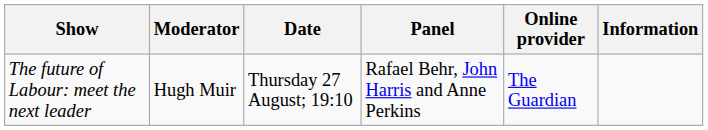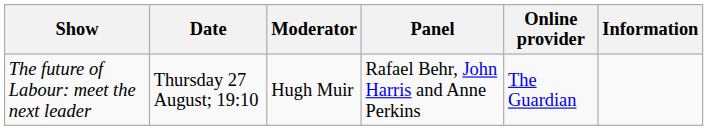columns swapped: Date <-> Moderator
